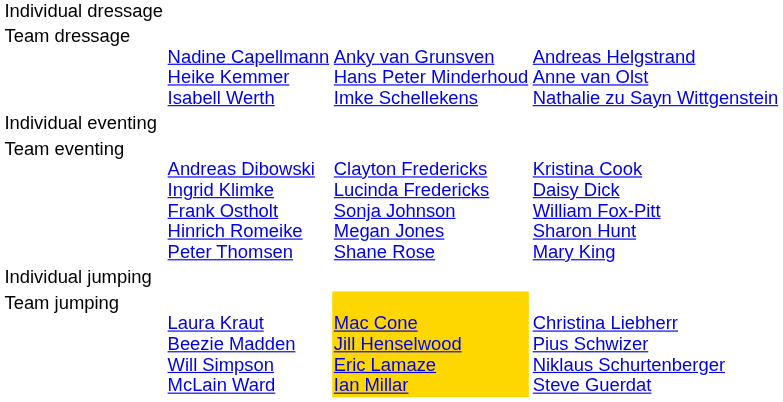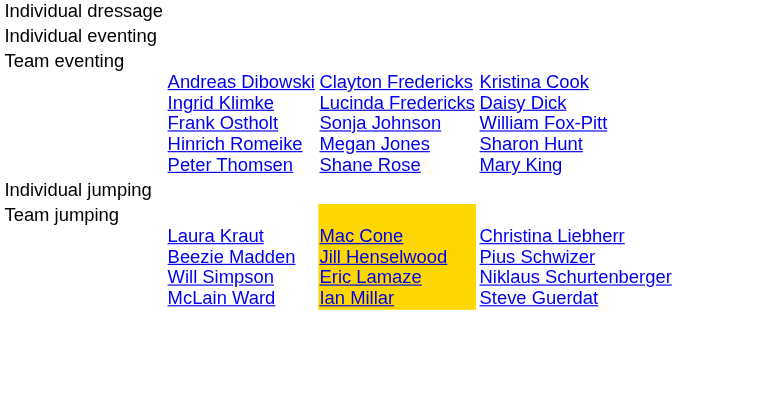- row: Team dressage | Nadine Capellmann Heike Kemmer Isabell Werth | Anky van Grunsven Hans Peter Minderhoud Imke Schellekens | Andreas Helgstrand Anne van Olst Nathalie zu Sayn Wittgenstein
